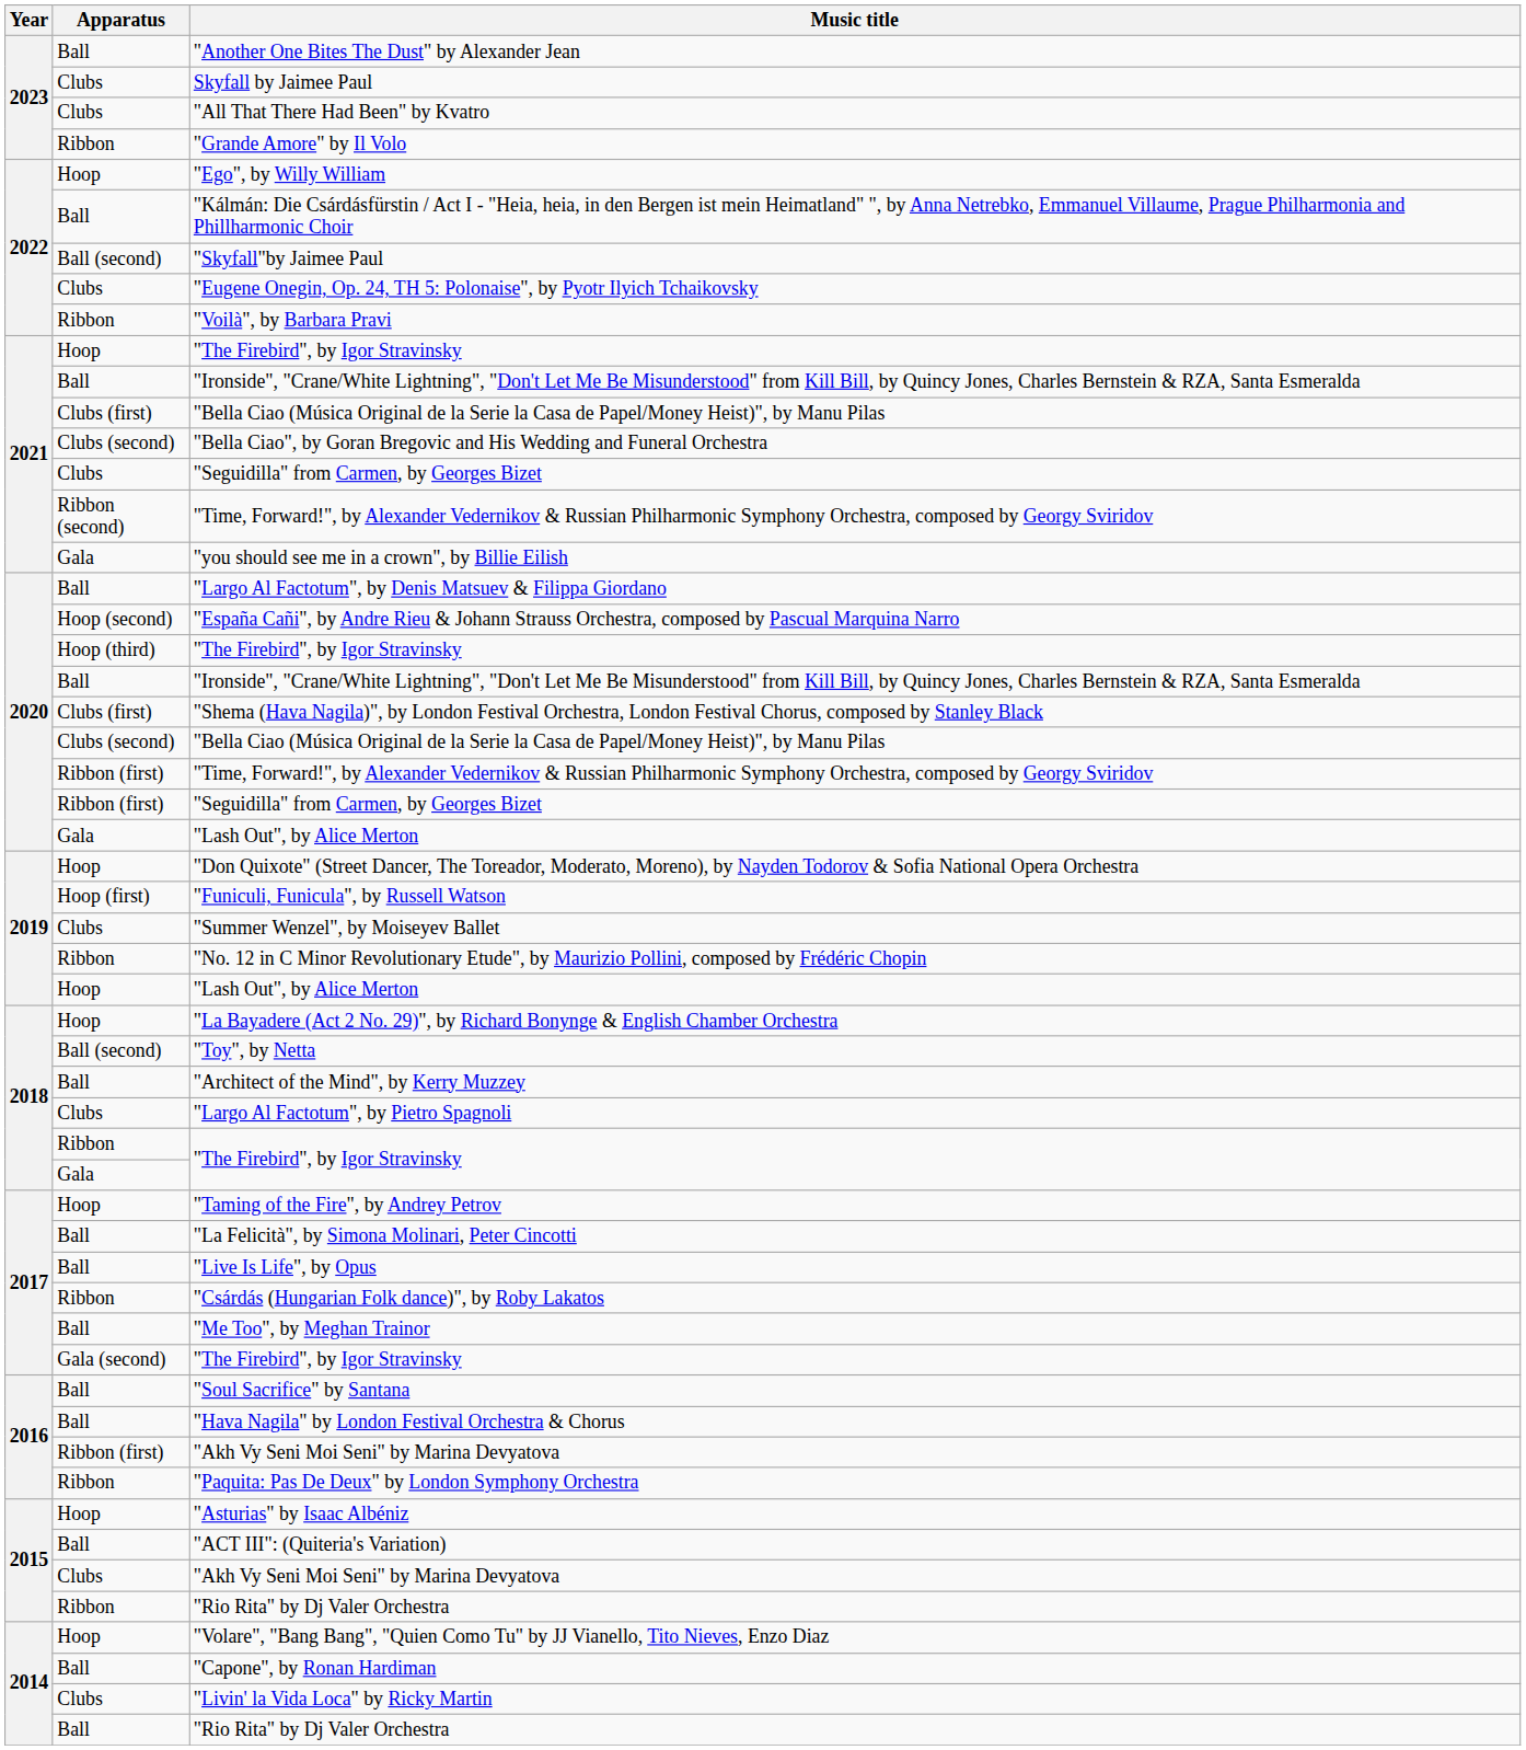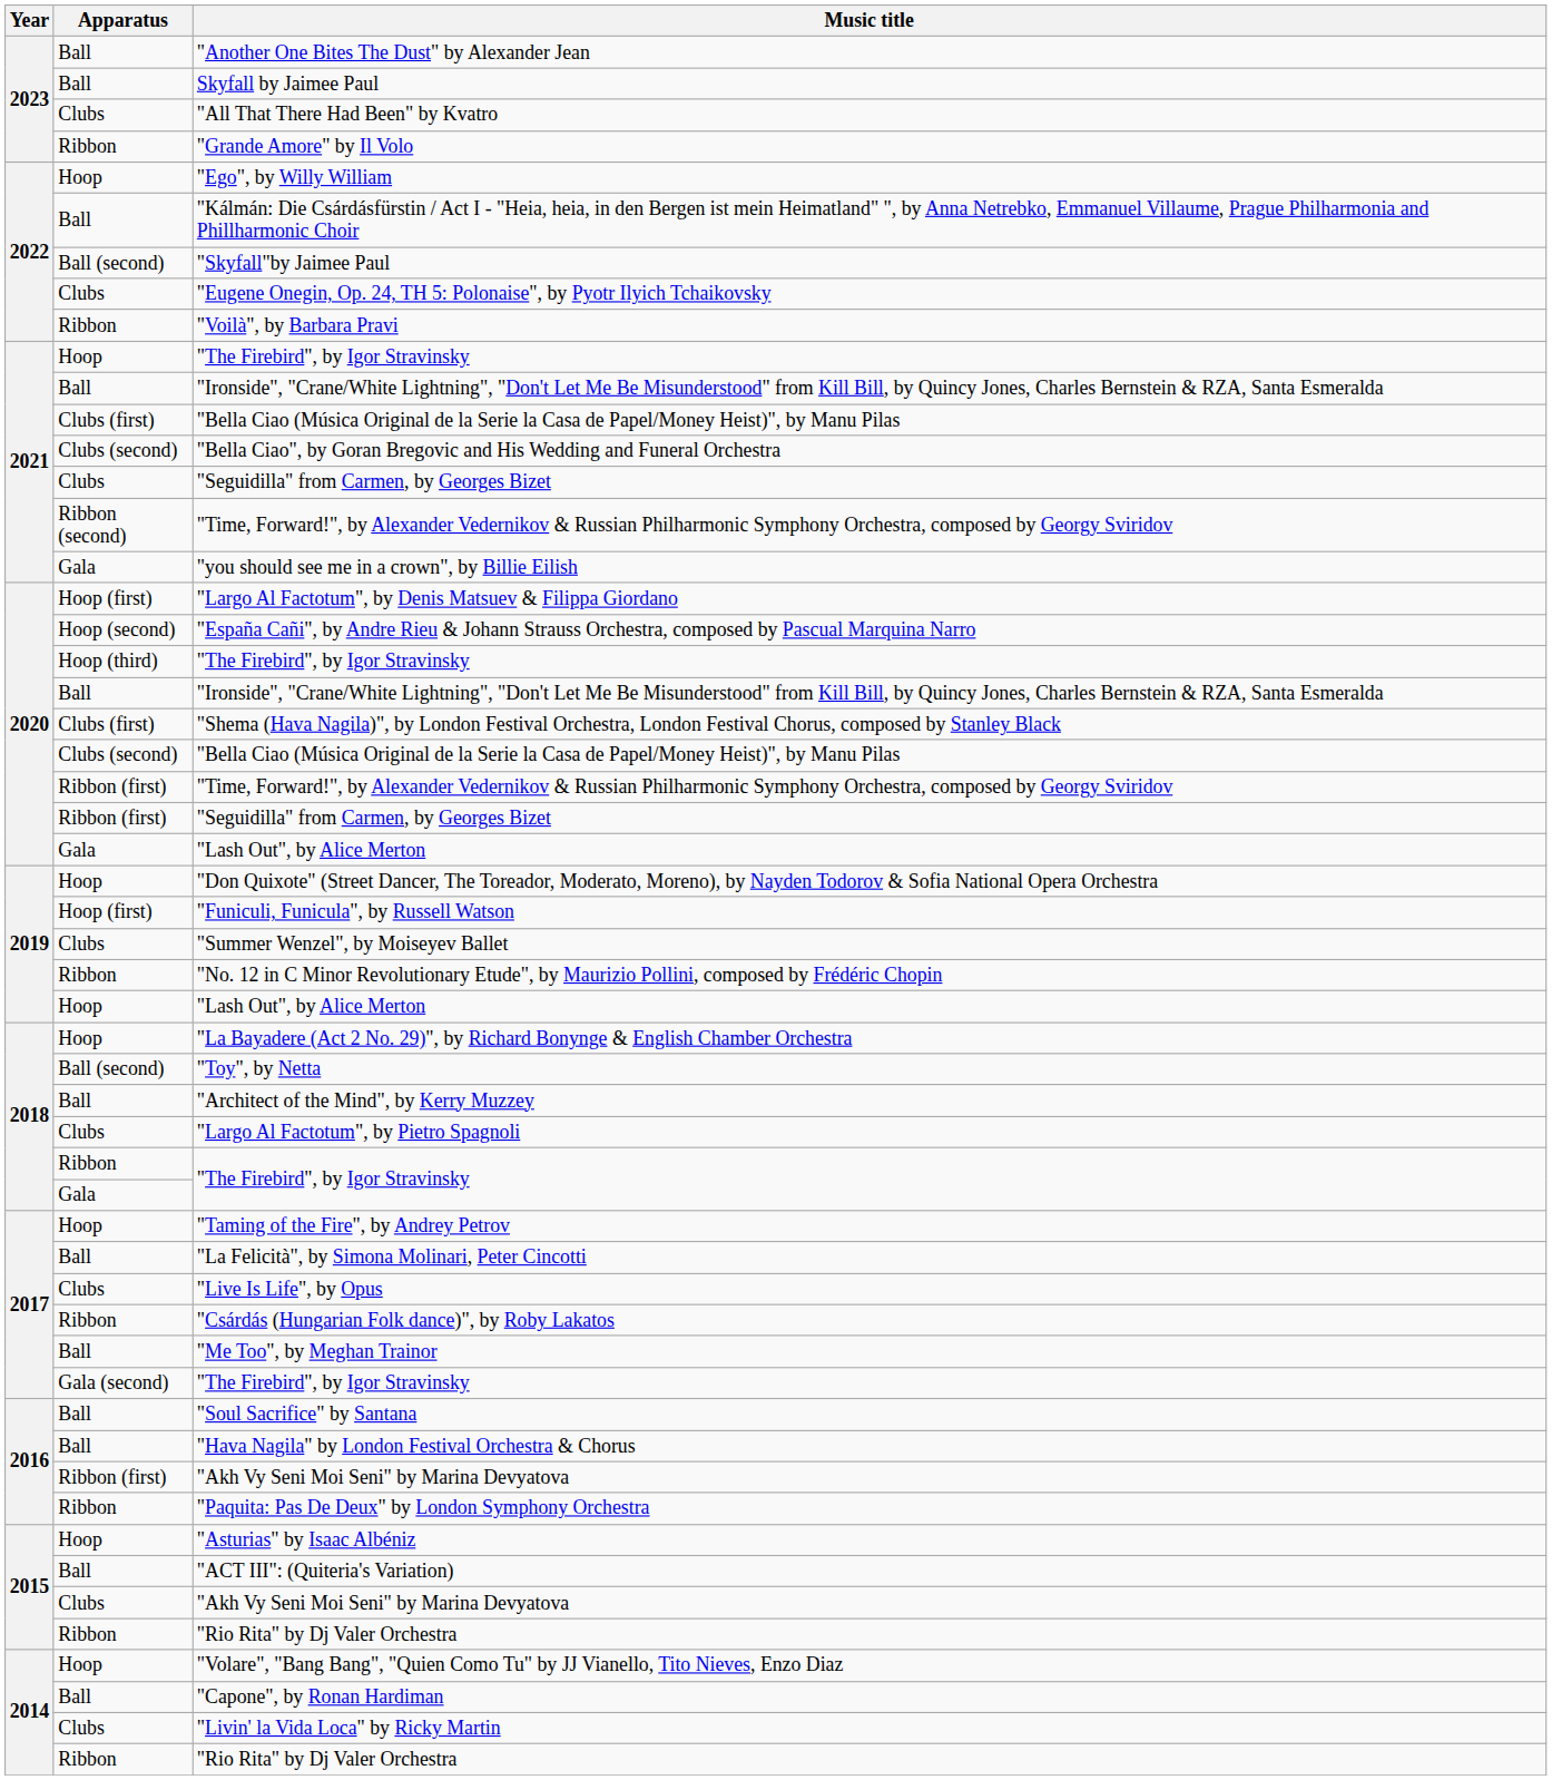Skyfall by Jaimee Paul | Apparatus: Clubs -> Ball
"Largo Al Factotum", by Denis Matsuev & Filippa Giordano | Apparatus: Ball -> Hoop (first)
"Live Is Life", by Opus | Apparatus: Ball -> Clubs
2014 / "Rio Rita" by Dj Valer Orchestra | Apparatus: Ball -> Ribbon
